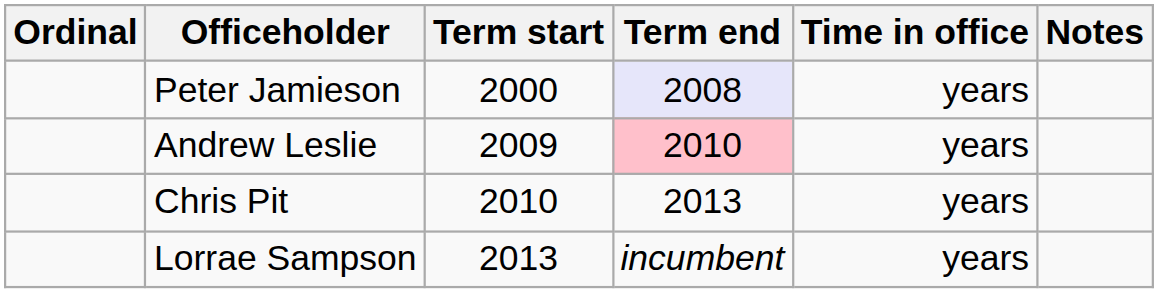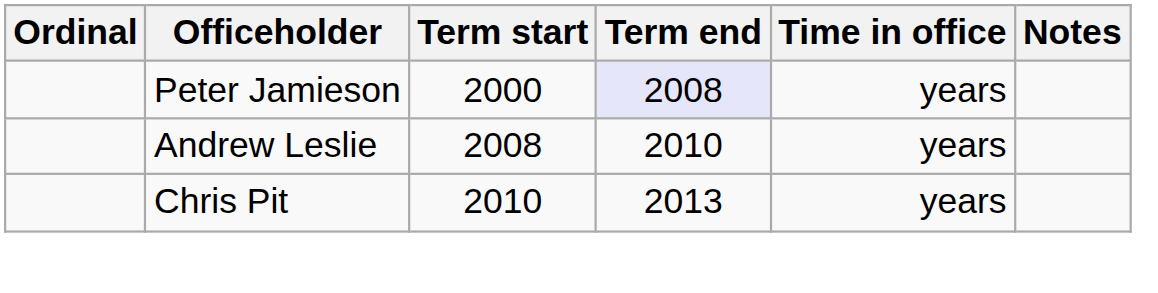Andrew Leslie | Term start: 2009 -> 2008
Andrew Leslie | Term end: pink background -> no background
- row: Lorrae Sampson | 2013 | incumbent | years
